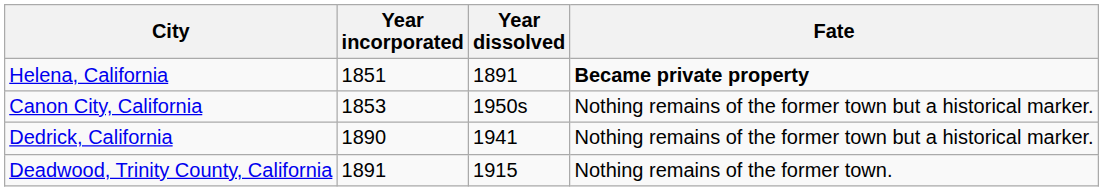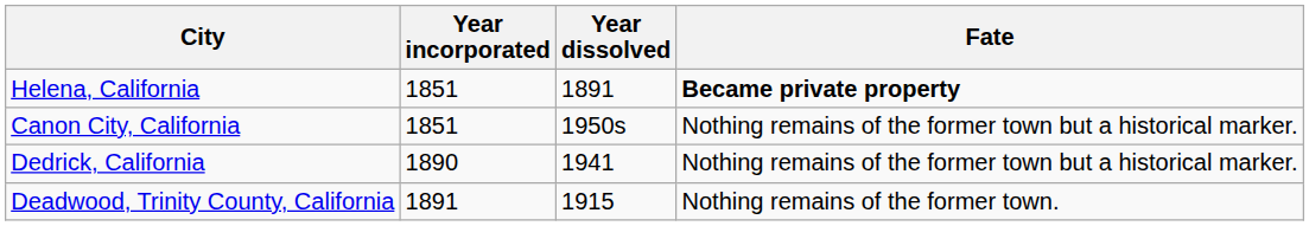Canon City, California | Year incorporated: 1853 -> 1851
